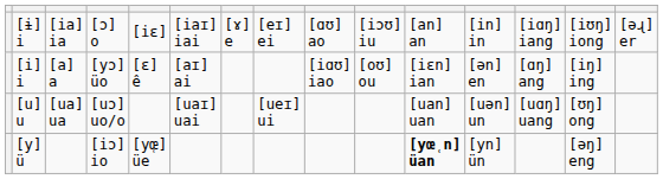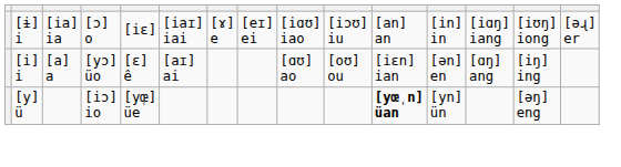[ɨ] i | column 9: [ɑʊ] ao -> [iɑʊ] iao
[i] i | column 9: [iɑʊ] iao -> [ɑʊ] ao
- row: [u] u | [ua] ua | [uɔ] uo/o | [uaɪ] uai | [ueɪ] ui | [uan] uan | [uən] un | [uɑŋ] uang | [ʊŋ] ong
